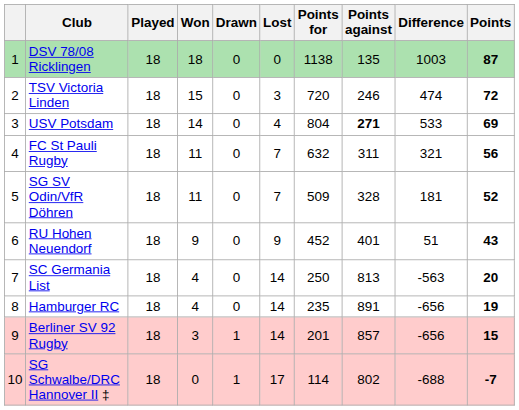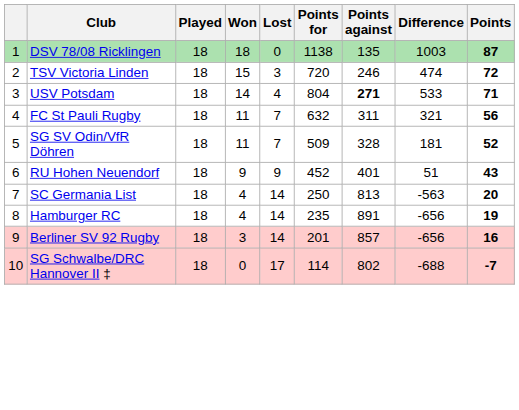- column: Drawn | 0 | 0 | 0 | 0 | 0 | 0 | 0 | 0 | 1 | 1
USV Potsdam | Points: 69 -> 71
Berliner SV 92 Rugby | Points: 15 -> 16
